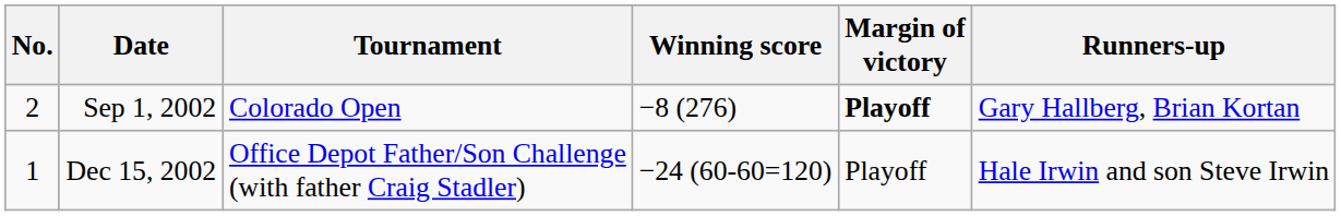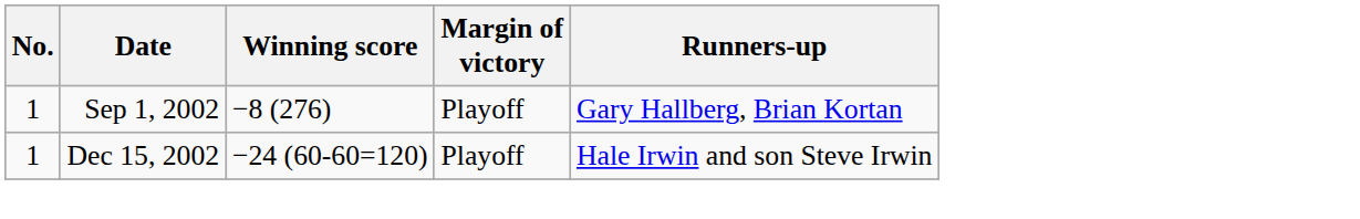- column: Tournament | Colorado Open | Office Depot Father/Son Challenge (with father Craig Stadler)
Sep 1, 2002 | No.: 2 -> 1
Sep 1, 2002 | Margin of victory: bold -> normal
